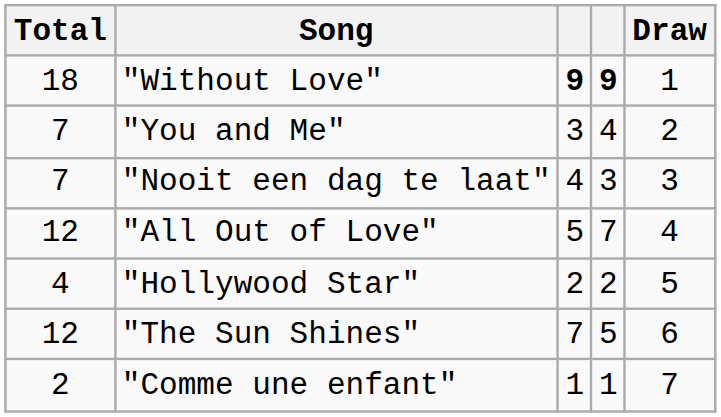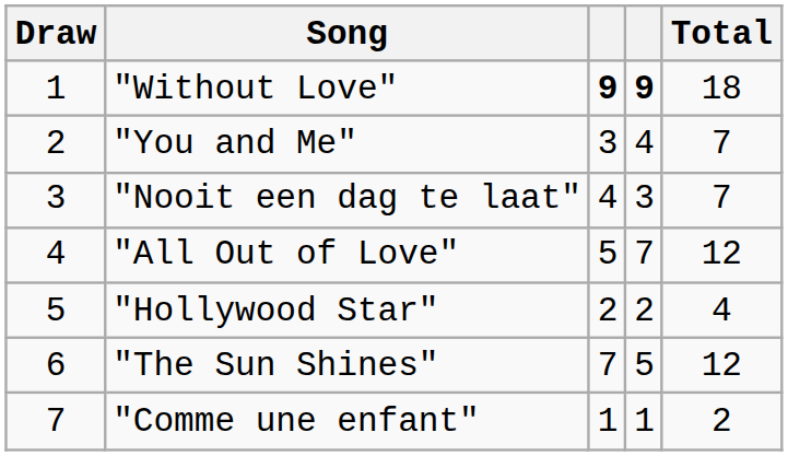columns swapped: Draw <-> Total
